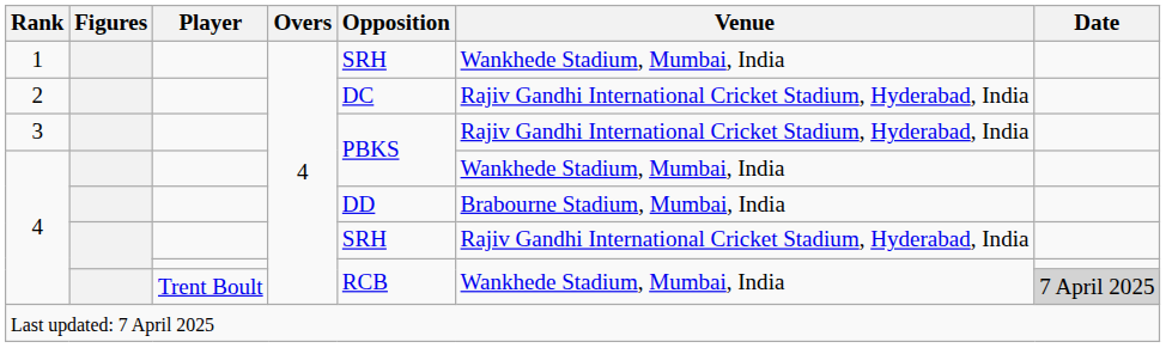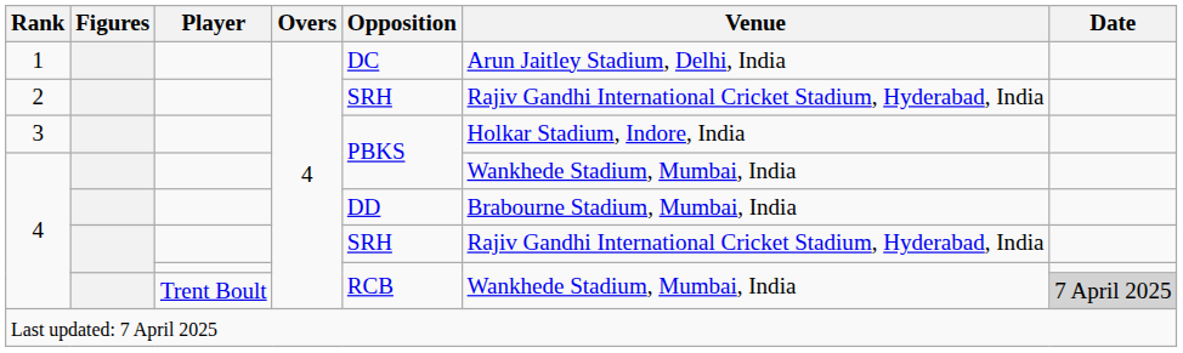1 | Opposition: SRH -> DC
1 | Venue: Wankhede Stadium, Mumbai, India -> Arun Jaitley Stadium, Delhi, India
2 | Opposition: DC -> SRH
3 | Venue: Rajiv Gandhi International Cricket Stadium, Hyderabad, India -> Holkar Stadium, Indore, India
